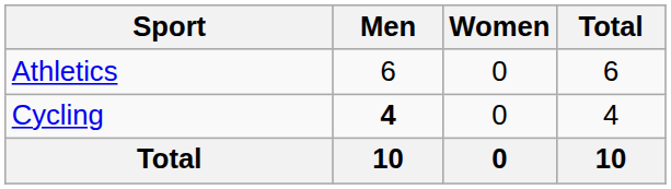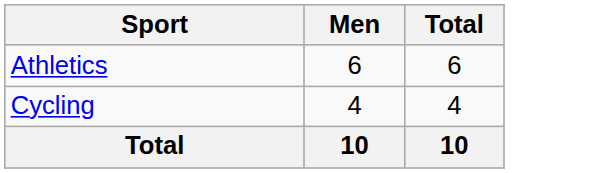- column: Women | 0 | 0 | 0
Cycling | Men: bold -> normal
